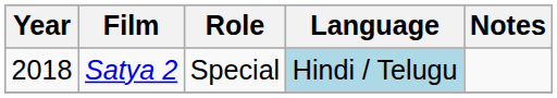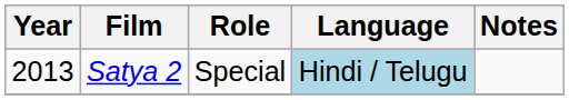Satya 2 | Year: 2018 -> 2013
